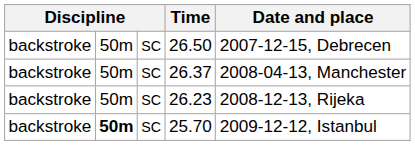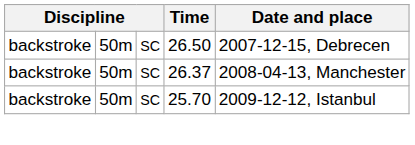- row: backstroke | 50m | SC | 26.23 | 2008-12-13, Rijeka
25.70 | column 2: bold -> normal
